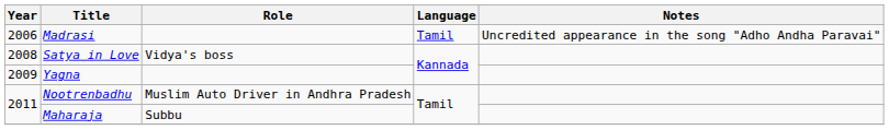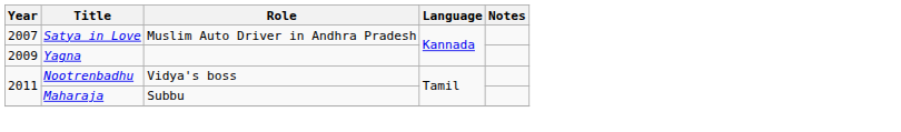- row: 2006 | Madrasi | Tamil | Uncredited appearance in the song "Adho Andha Paravai"
Satya in Love | Year: 2008 -> 2007
Satya in Love | Role: Vidya's boss -> Muslim Auto Driver in Andhra Pradesh
Nootrenbadhu | Role: Muslim Auto Driver in Andhra Pradesh -> Vidya's boss
